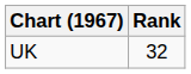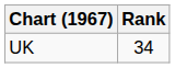UK | Rank: 32 -> 34
